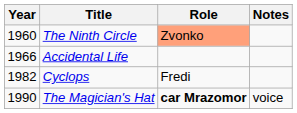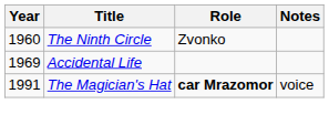The Ninth Circle | Role: lightsalmon background -> no background
Accidental Life | Year: 1966 -> 1969
- row: 1982 | Cyclops | Fredi
The Magician's Hat | Year: 1990 -> 1991
